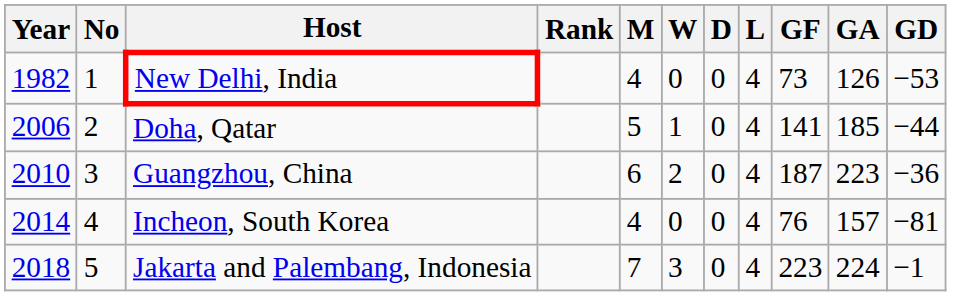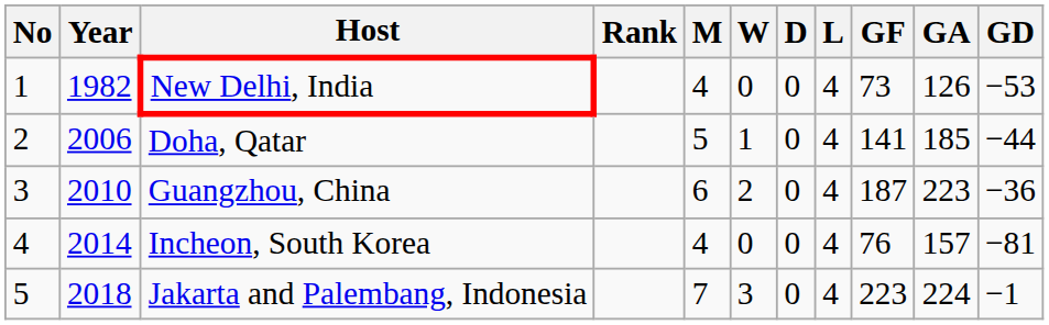columns swapped: No <-> Year
